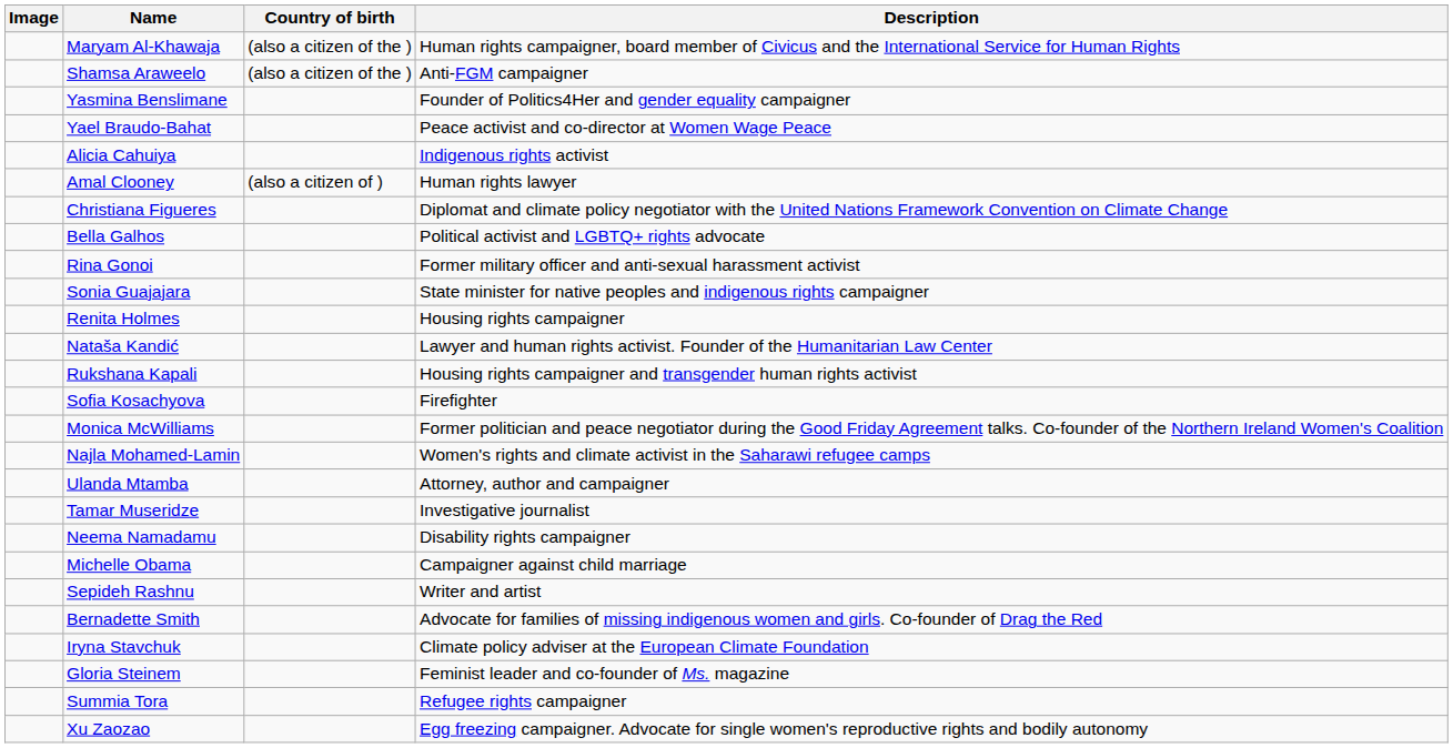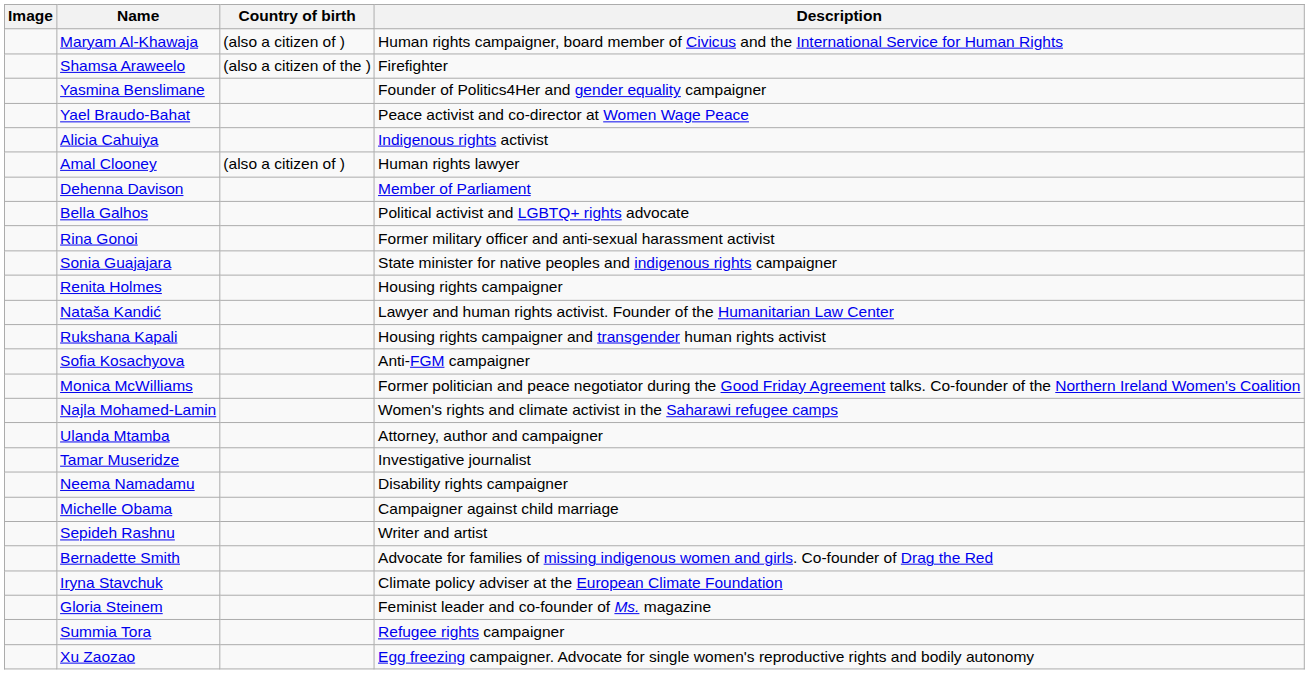Maryam Al-Khawaja | Country of birth: (also a citizen of the ) -> (also a citizen of )
Shamsa Araweelo | Description: Anti-FGM campaigner -> Firefighter
+ row: Dehenna Davison | Member of Parliament
- row: Christiana Figueres | Diplomat and climate policy negotiator with the United Nations Framework Convention on Climate Change
Sofia Kosachyova | Description: Firefighter -> Anti-FGM campaigner
